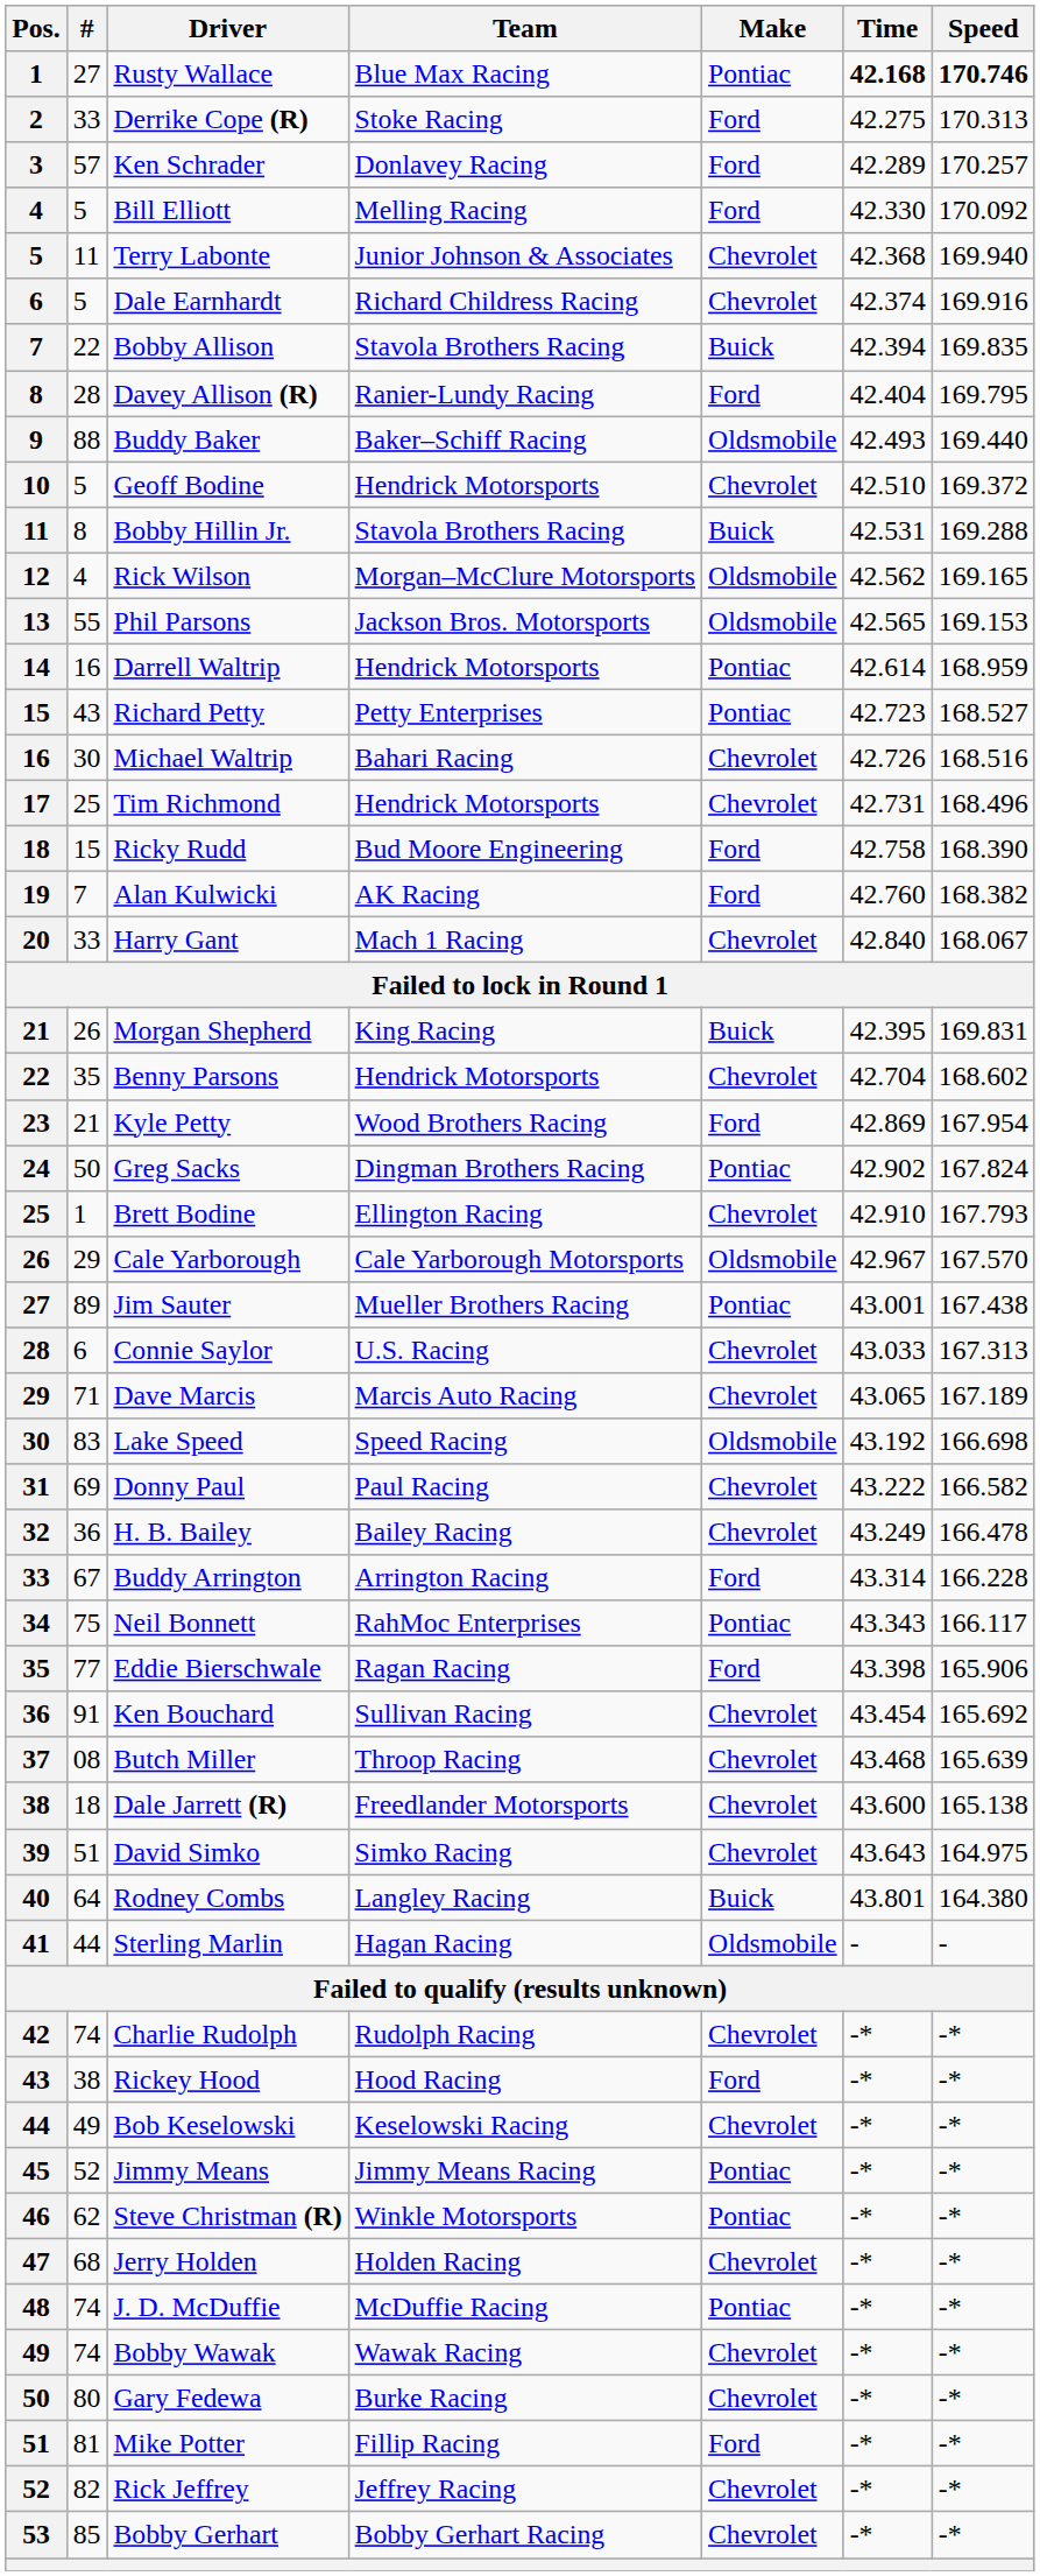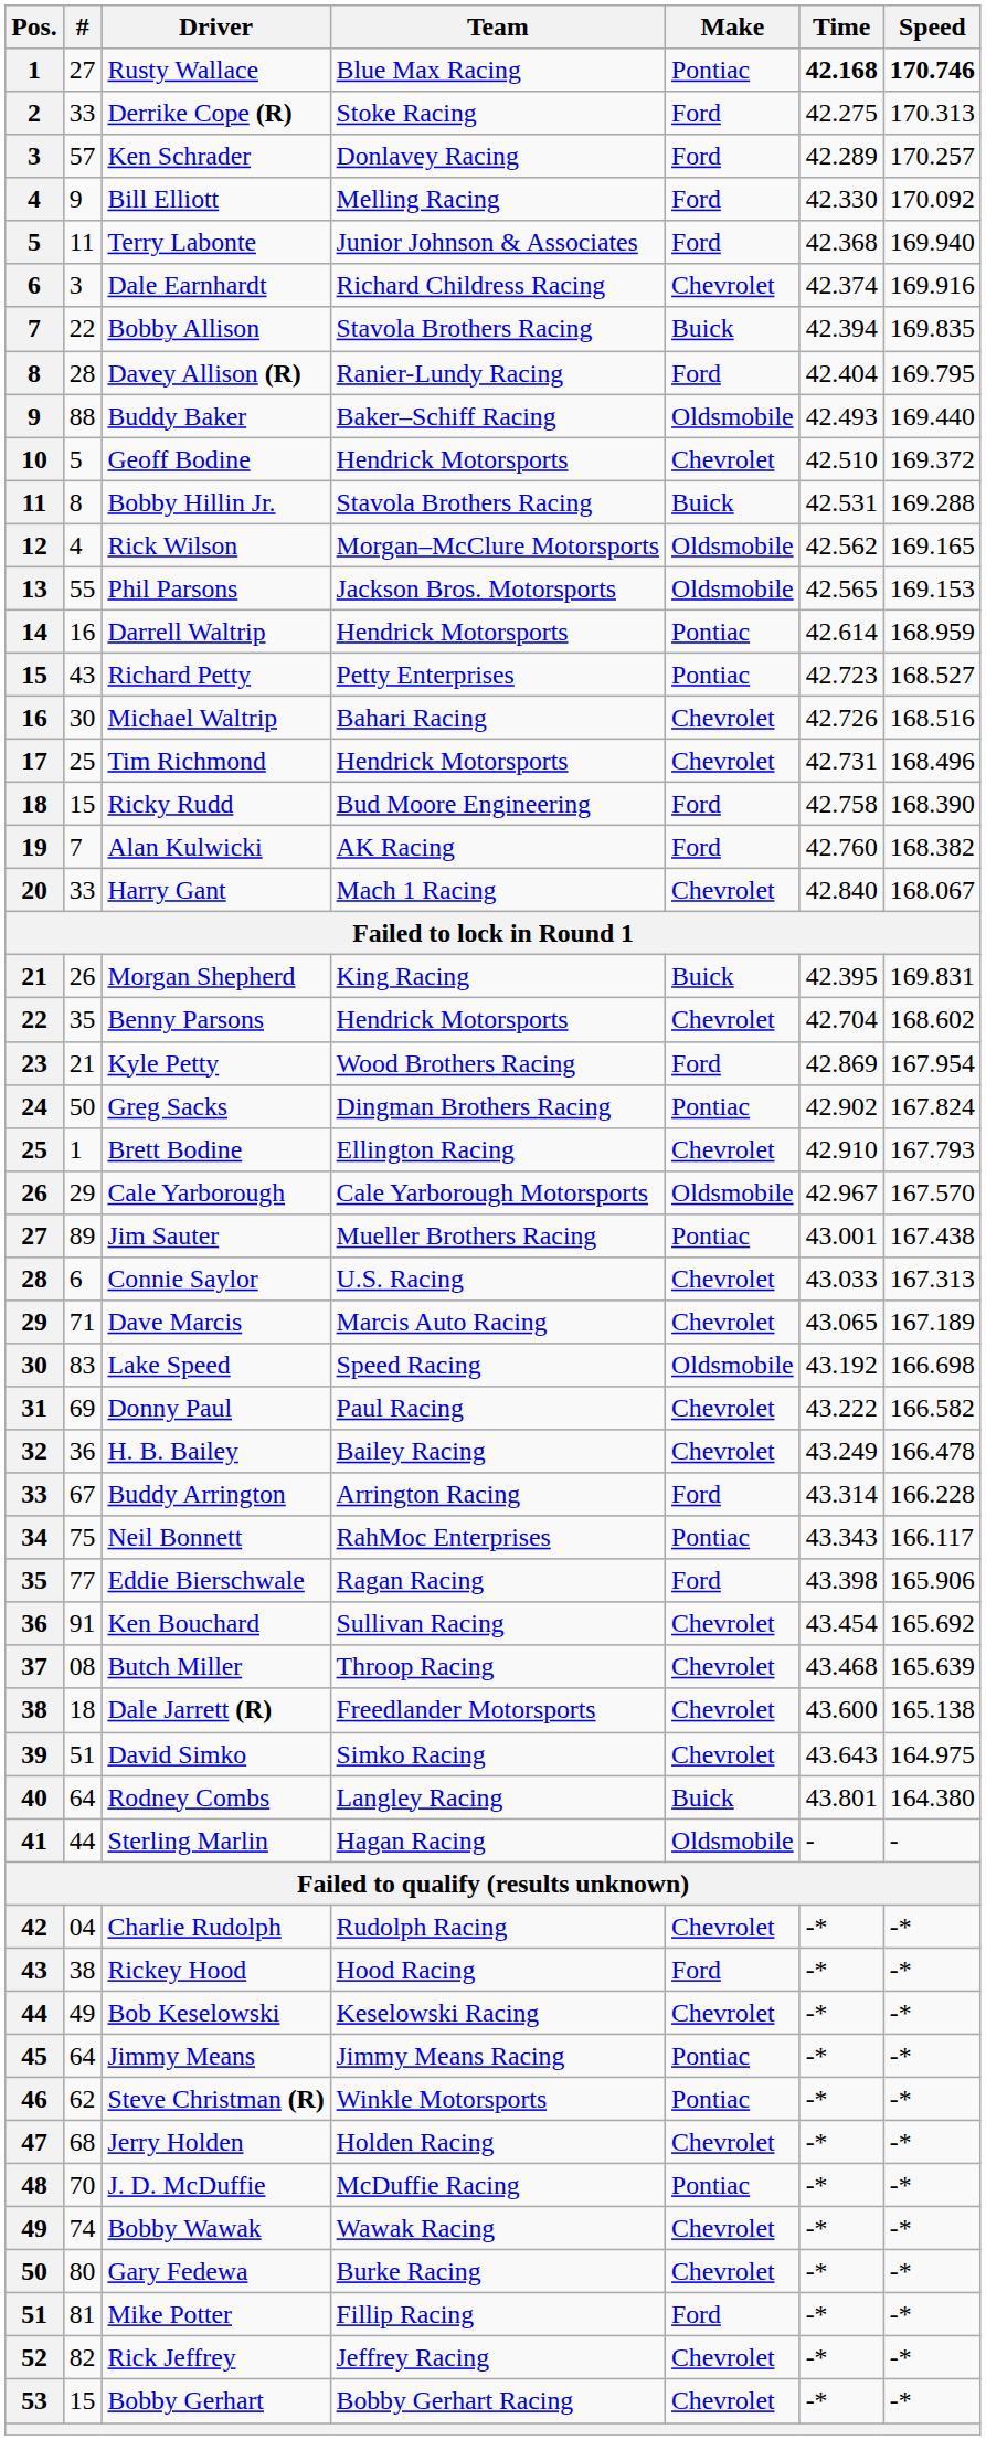Bill Elliott | #: 5 -> 9
Terry Labonte | Make: Chevrolet -> Ford
Dale Earnhardt | #: 5 -> 3
Charlie Rudolph | #: 74 -> 04
Jimmy Means | #: 52 -> 64
J. D. McDuffie | #: 74 -> 70
Bobby Gerhart | #: 85 -> 15
